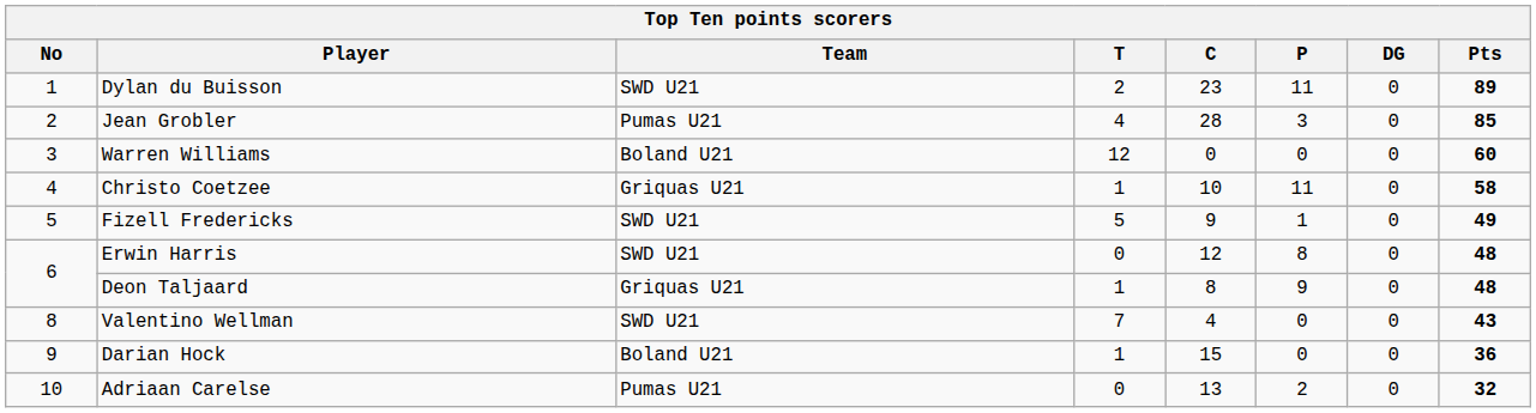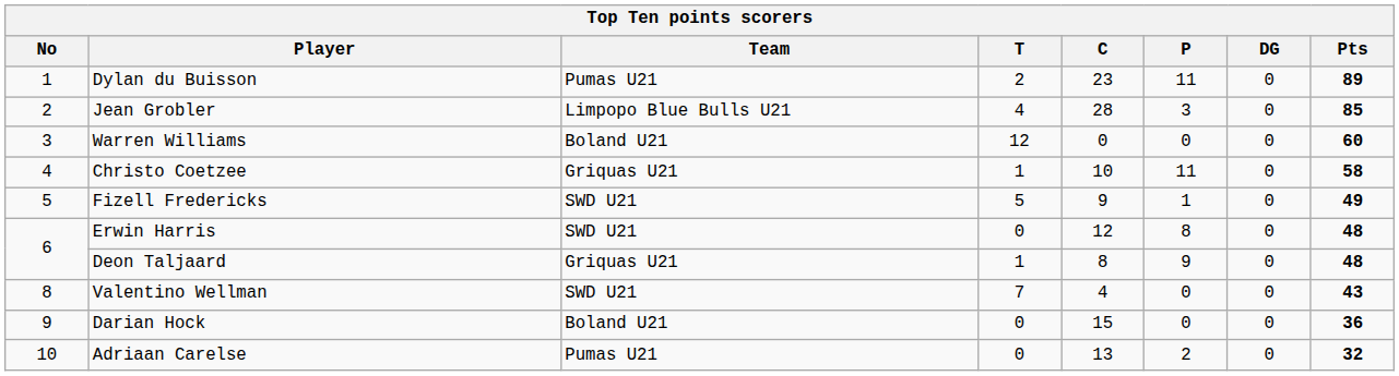Dylan du Buisson | Team: SWD U21 -> Pumas U21
Jean Grobler | Team: Pumas U21 -> Limpopo Blue Bulls U21
Darian Hock | T: 1 -> 0
